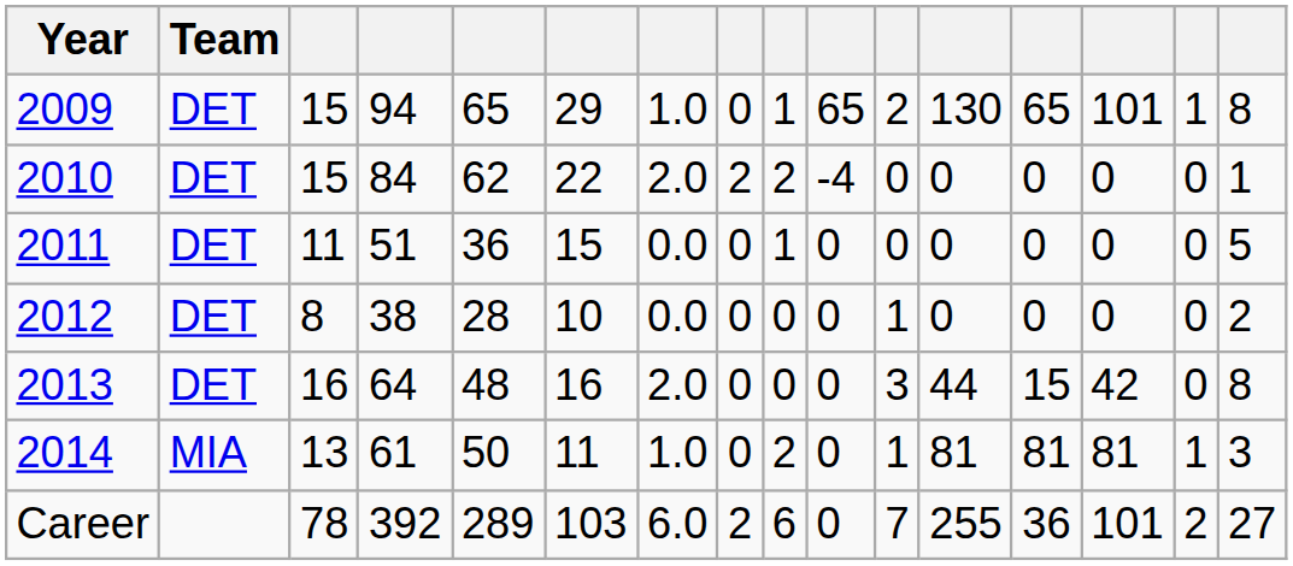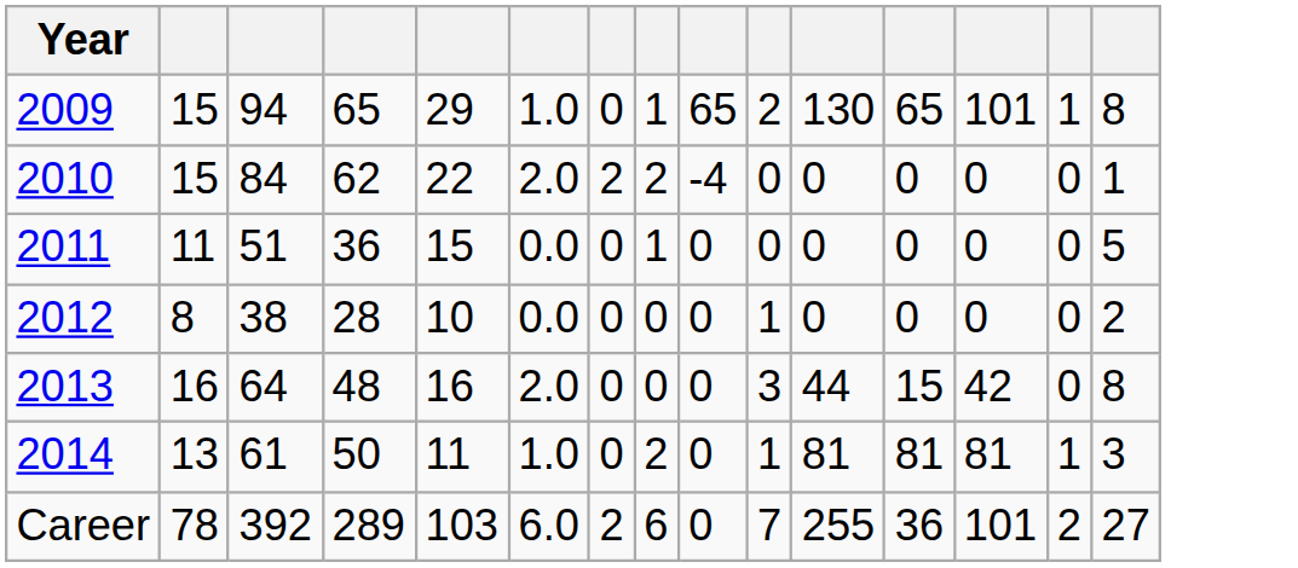- column: Team | DET | DET | DET | DET | DET | MIA
